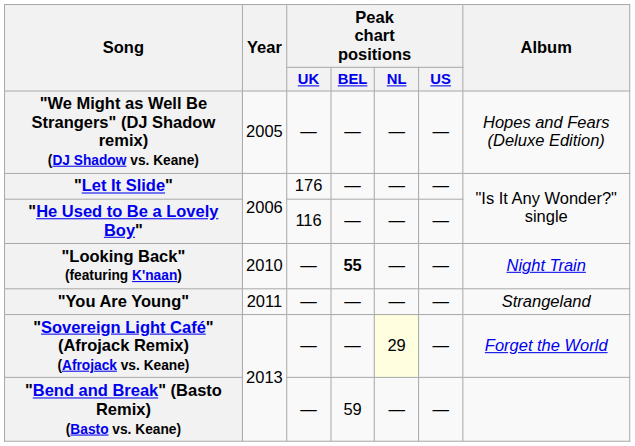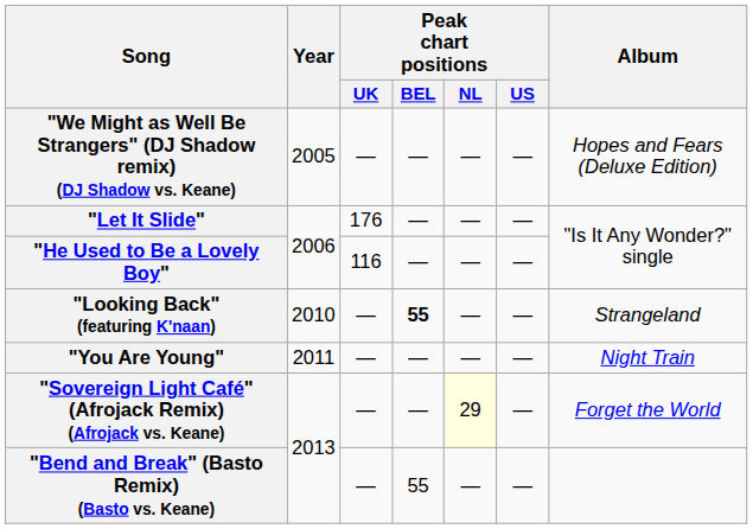"Looking Back" (featuring K'naan) | Album: Night Train -> Strangeland
"You Are Young" | Album: Strangeland -> Night Train
"Bend and Break" (Basto Remix) (Basto vs. Keane) | Peak chart positions / BEL: 59 -> 55
